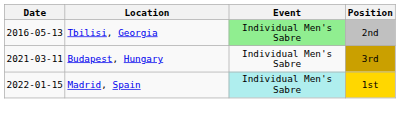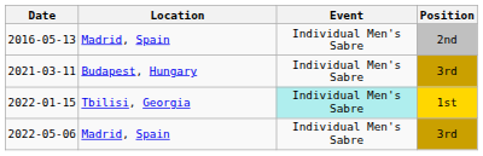2016-05-13 | Location: Tbilisi, Georgia -> Madrid, Spain
2016-05-13 | Event: lightgreen background -> no background
2022-01-15 | Location: Madrid, Spain -> Tbilisi, Georgia
+ row: 2022-05-06 | Madrid, Spain | Individual Men's Sabre | 3rd
